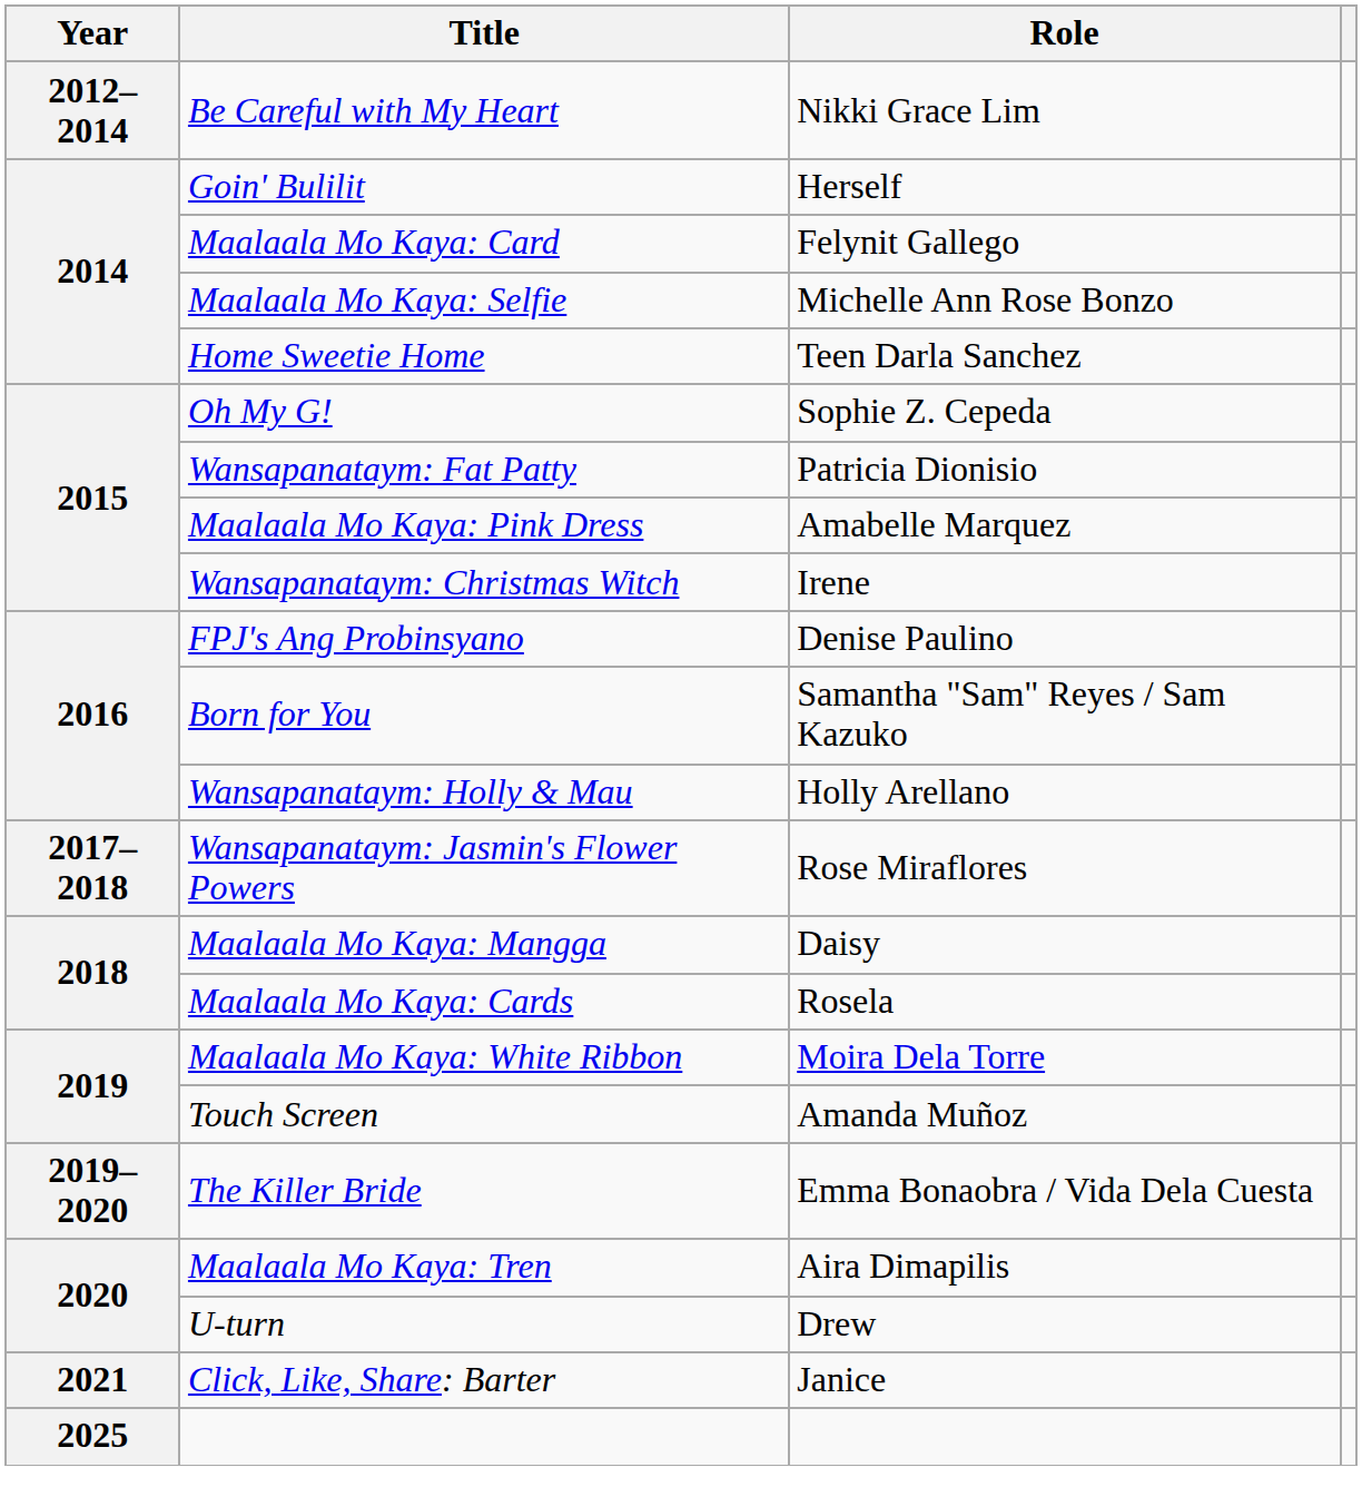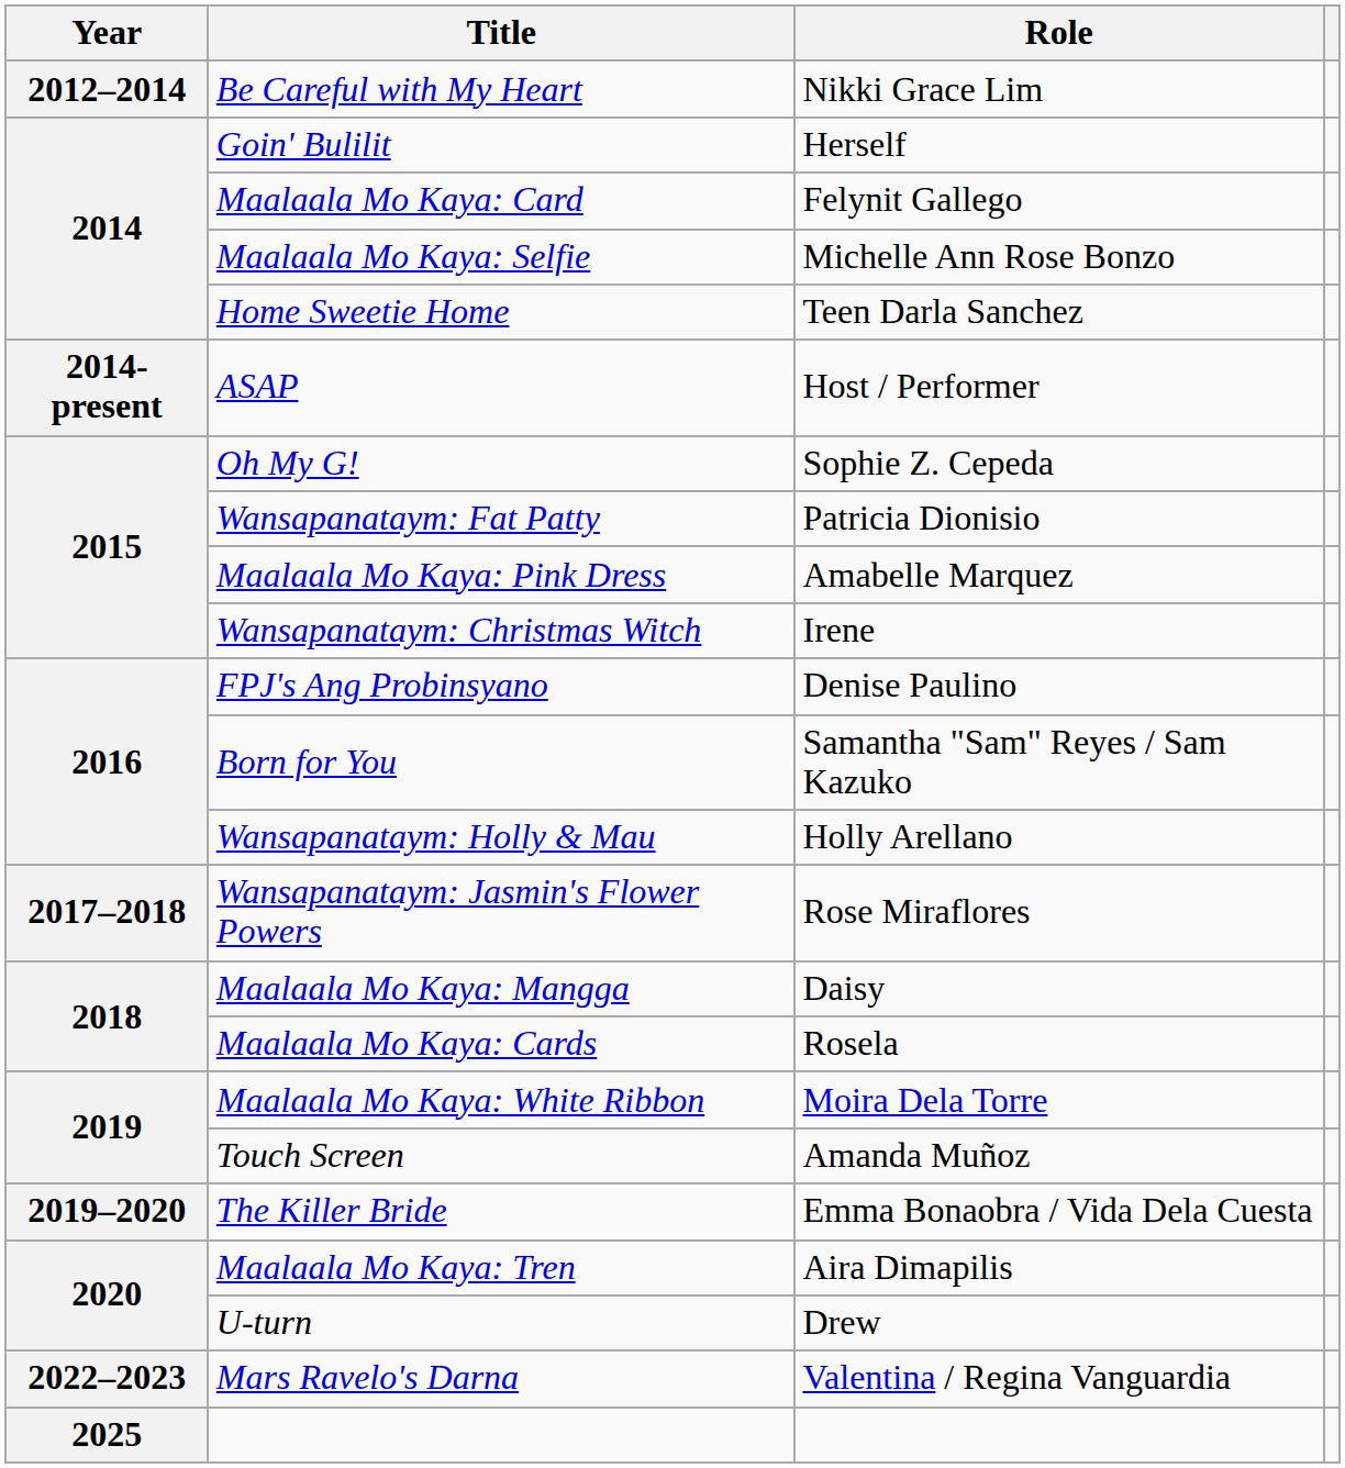+ row: 2014-present | ASAP | Host / Performer
- row: 2021 | Click, Like, Share: Barter | Janice
+ row: 2022–2023 | Mars Ravelo's Darna | Valentina / Regina Vanguardia
